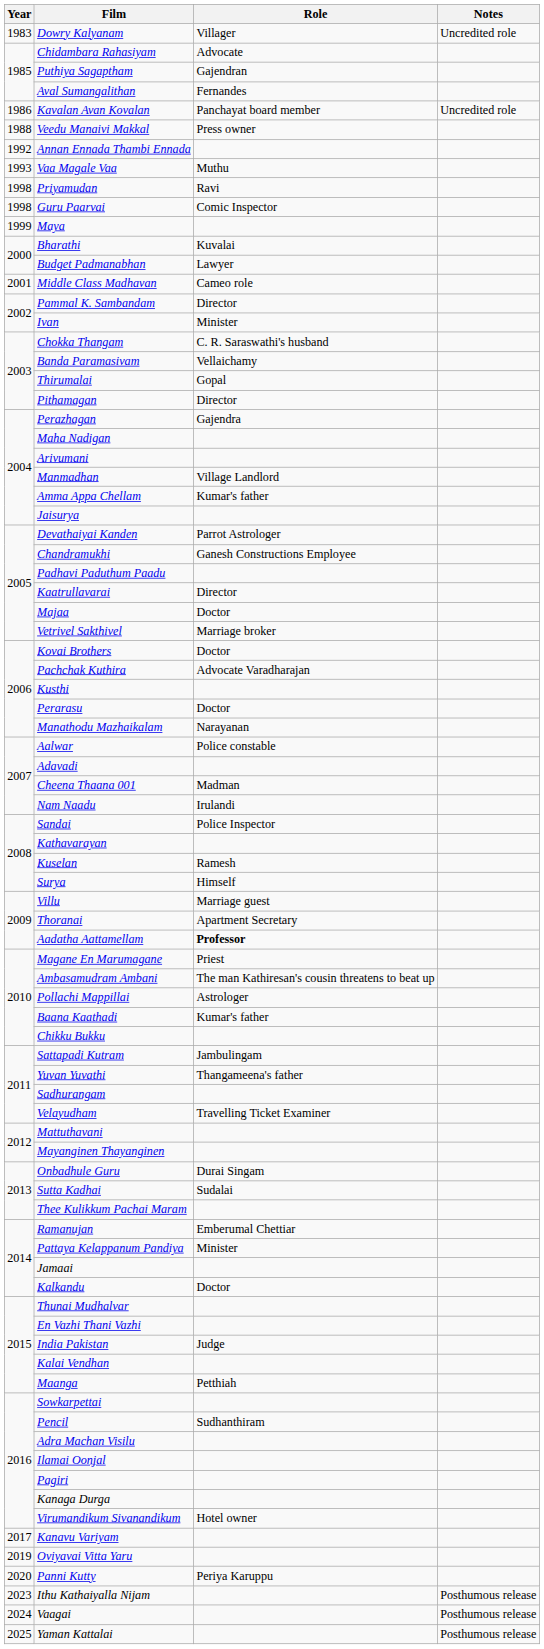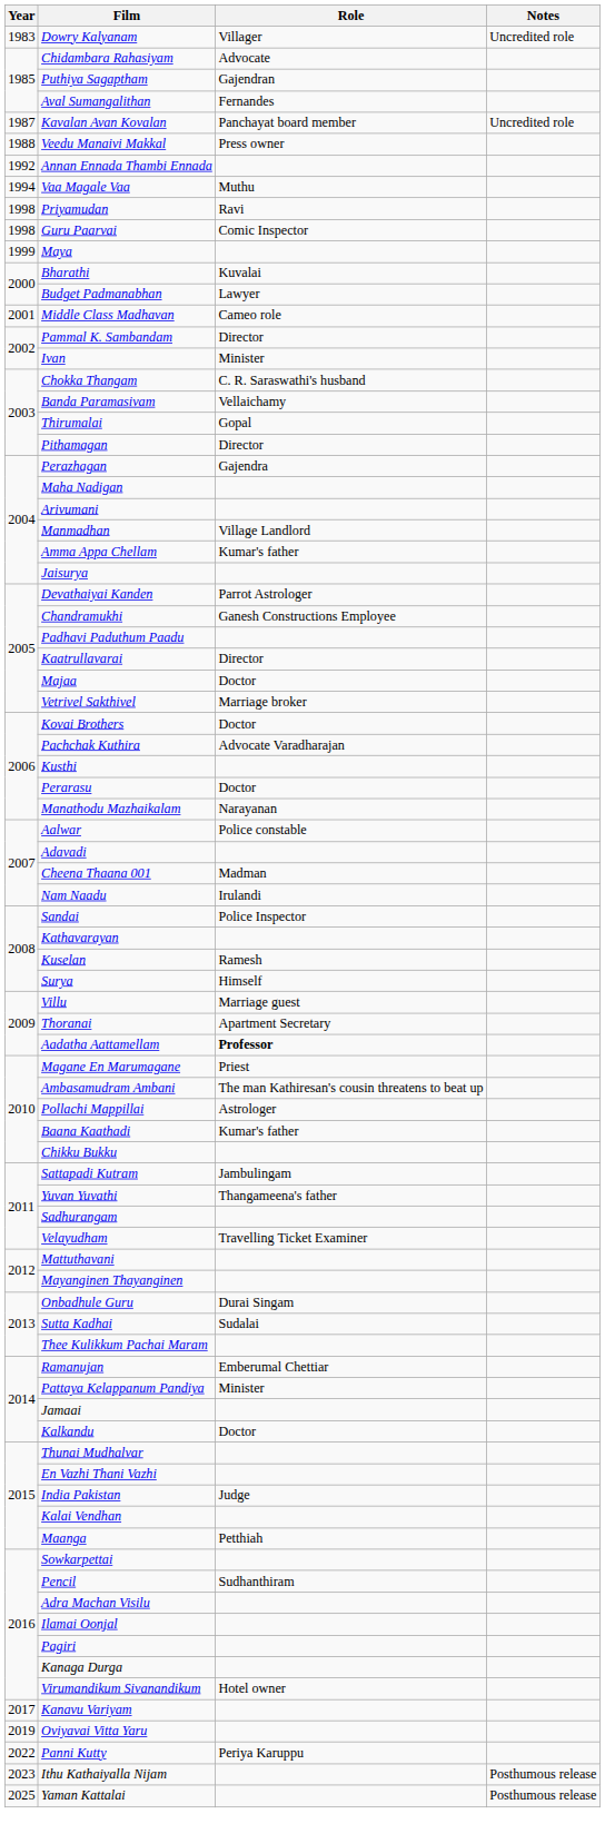Kavalan Avan Kovalan | Year: 1986 -> 1987
Vaa Magale Vaa | Year: 1993 -> 1994
Panni Kutty | Year: 2020 -> 2022
- row: 2024 | Vaagai | Posthumous release
